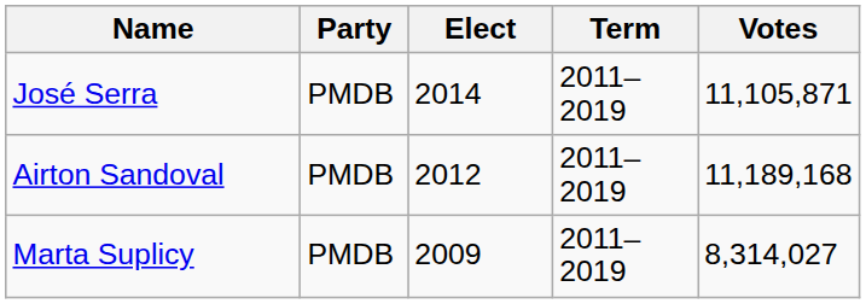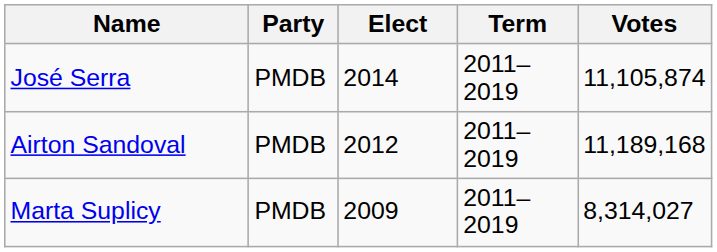José Serra | Votes: 11,105,871 -> 11,105,874
